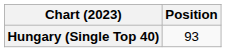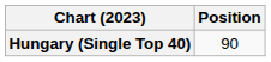Hungary (Single Top 40) | Position: 93 -> 90
